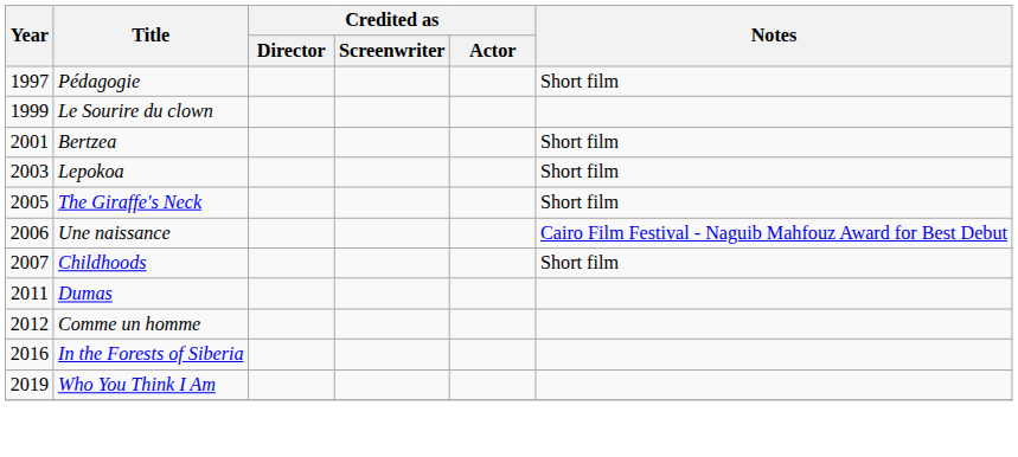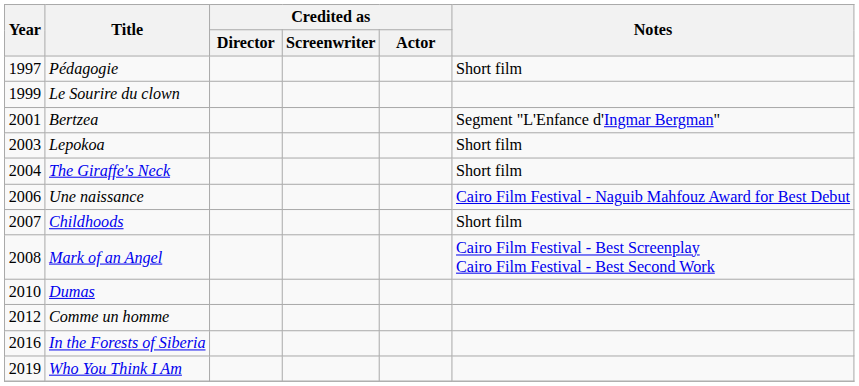Bertzea | Notes: Short film -> Segment "L'Enfance d'Ingmar Bergman"
The Giraffe's Neck | Year: 2005 -> 2004
+ row: 2008 | Mark of an Angel | Cairo Film Festival - Best Screenplay Cairo Film Festival - Best Second Work
Dumas | Year: 2011 -> 2010
